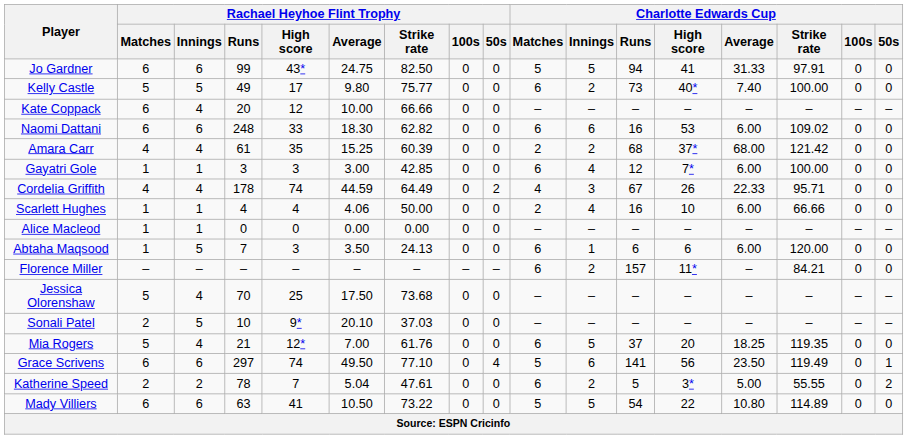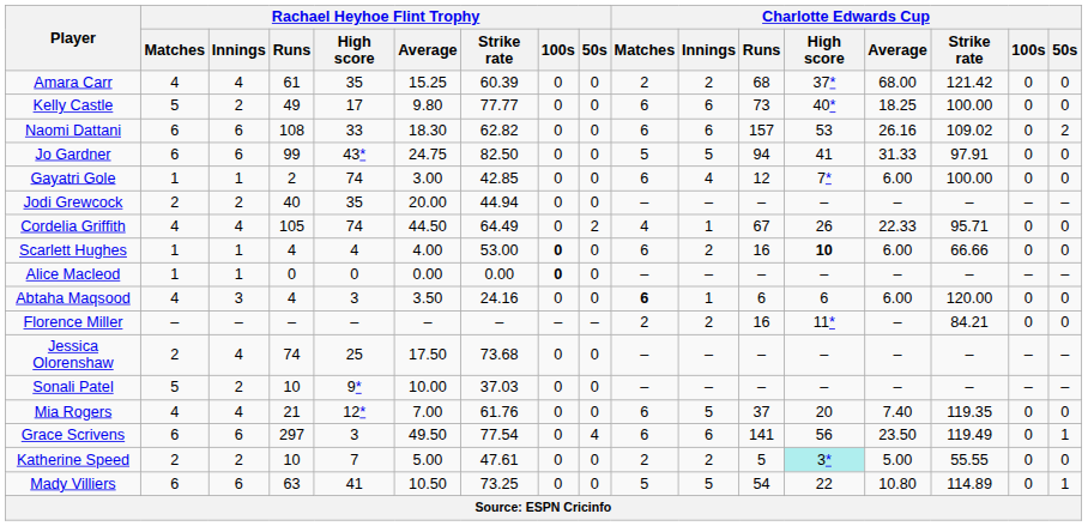rows swapped: Amara Carr <-> Jo Gardner
Kelly Castle | Rachael Heyhoe Flint Trophy / Innings: 5 -> 2
Kelly Castle | Rachael Heyhoe Flint Trophy / Strike rate: 75.77 -> 77.77
Kelly Castle | Charlotte Edwards Cup / Innings: 2 -> 6
Kelly Castle | Charlotte Edwards Cup / Average: 7.40 -> 18.25
- row: Kate Coppack | 6 | 4 | 20 | 12 | 10.00 | 66.66 | 0 | 0 | – | – | – | – | – | – | – | –
Naomi Dattani | Rachael Heyhoe Flint Trophy / Runs: 248 -> 108
Naomi Dattani | Charlotte Edwards Cup / Runs: 16 -> 157
Naomi Dattani | Charlotte Edwards Cup / Average: 6.00 -> 26.16
Naomi Dattani | Charlotte Edwards Cup / 50s: 0 -> 2
Gayatri Gole | Rachael Heyhoe Flint Trophy / Runs: 3 -> 2
Gayatri Gole | Rachael Heyhoe Flint Trophy / High score: 3 -> 74
+ row: Jodi Grewcock | 2 | 2 | 40 | 35 | 20.00 | 44.94 | 0 | 0 | – | – | – | – | – | – | – | –
Cordelia Griffith | Rachael Heyhoe Flint Trophy / Runs: 178 -> 105
Cordelia Griffith | Rachael Heyhoe Flint Trophy / Average: 44.59 -> 44.50
Cordelia Griffith | Charlotte Edwards Cup / Innings: 3 -> 1
Scarlett Hughes | Rachael Heyhoe Flint Trophy / Average: 4.06 -> 4.00
Scarlett Hughes | Rachael Heyhoe Flint Trophy / Strike rate: 50.00 -> 53.00
Scarlett Hughes | Rachael Heyhoe Flint Trophy / 100s: normal -> bold
Scarlett Hughes | Charlotte Edwards Cup / Matches: 2 -> 6
Scarlett Hughes | Charlotte Edwards Cup / Innings: 4 -> 2
Scarlett Hughes | Charlotte Edwards Cup / High score: normal -> bold
Alice Macleod | Rachael Heyhoe Flint Trophy / 100s: normal -> bold
Abtaha Maqsood | Rachael Heyhoe Flint Trophy / Matches: 1 -> 4
Abtaha Maqsood | Rachael Heyhoe Flint Trophy / Innings: 5 -> 3
Abtaha Maqsood | Rachael Heyhoe Flint Trophy / Runs: 7 -> 4
Abtaha Maqsood | Rachael Heyhoe Flint Trophy / Strike rate: 24.13 -> 24.16
Abtaha Maqsood | Charlotte Edwards Cup / Matches: normal -> bold
Florence Miller | Charlotte Edwards Cup / Matches: 6 -> 2
Florence Miller | Charlotte Edwards Cup / Runs: 157 -> 16
Jessica Olorenshaw | Rachael Heyhoe Flint Trophy / Matches: 5 -> 2
Jessica Olorenshaw | Rachael Heyhoe Flint Trophy / Runs: 70 -> 74
Sonali Patel | Rachael Heyhoe Flint Trophy / Matches: 2 -> 5
Sonali Patel | Rachael Heyhoe Flint Trophy / Innings: 5 -> 2
Sonali Patel | Rachael Heyhoe Flint Trophy / Average: 20.10 -> 10.00
Mia Rogers | Rachael Heyhoe Flint Trophy / Matches: 5 -> 4
Mia Rogers | Charlotte Edwards Cup / Average: 18.25 -> 7.40
Grace Scrivens | Rachael Heyhoe Flint Trophy / High score: 74 -> 3
Grace Scrivens | Rachael Heyhoe Flint Trophy / Strike rate: 77.10 -> 77.54
Grace Scrivens | Charlotte Edwards Cup / Matches: 5 -> 6
Katherine Speed | Rachael Heyhoe Flint Trophy / Runs: 78 -> 10
Katherine Speed | Rachael Heyhoe Flint Trophy / Average: 5.04 -> 5.00
Katherine Speed | Charlotte Edwards Cup / Matches: 6 -> 2
Katherine Speed | Charlotte Edwards Cup / High score: no background -> paleturquoise background
Katherine Speed | Charlotte Edwards Cup / 50s: 2 -> 0
Mady Villiers | Rachael Heyhoe Flint Trophy / Strike rate: 73.22 -> 73.25
Mady Villiers | Charlotte Edwards Cup / 50s: 0 -> 1
